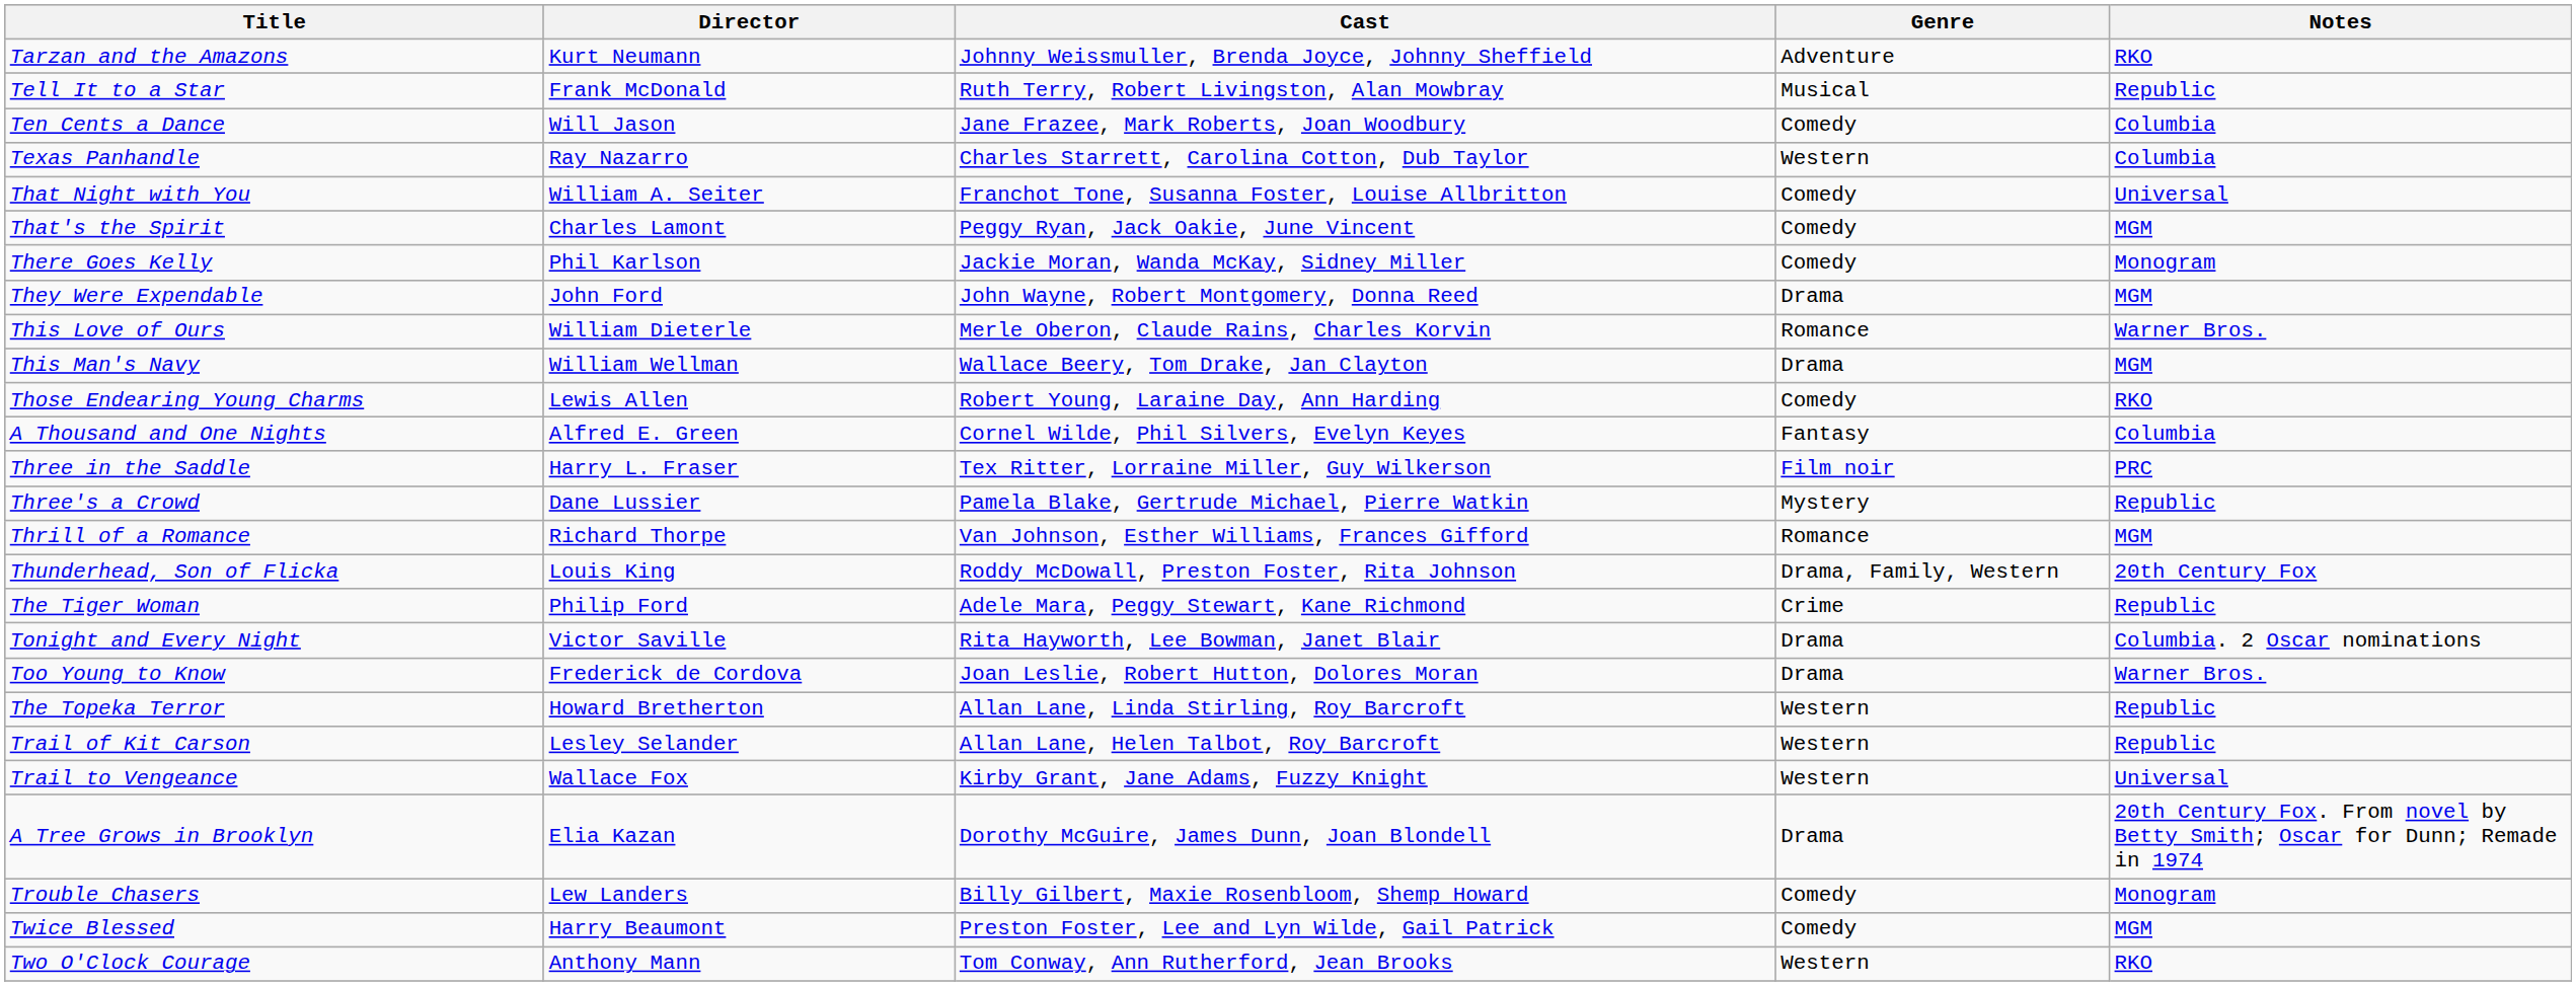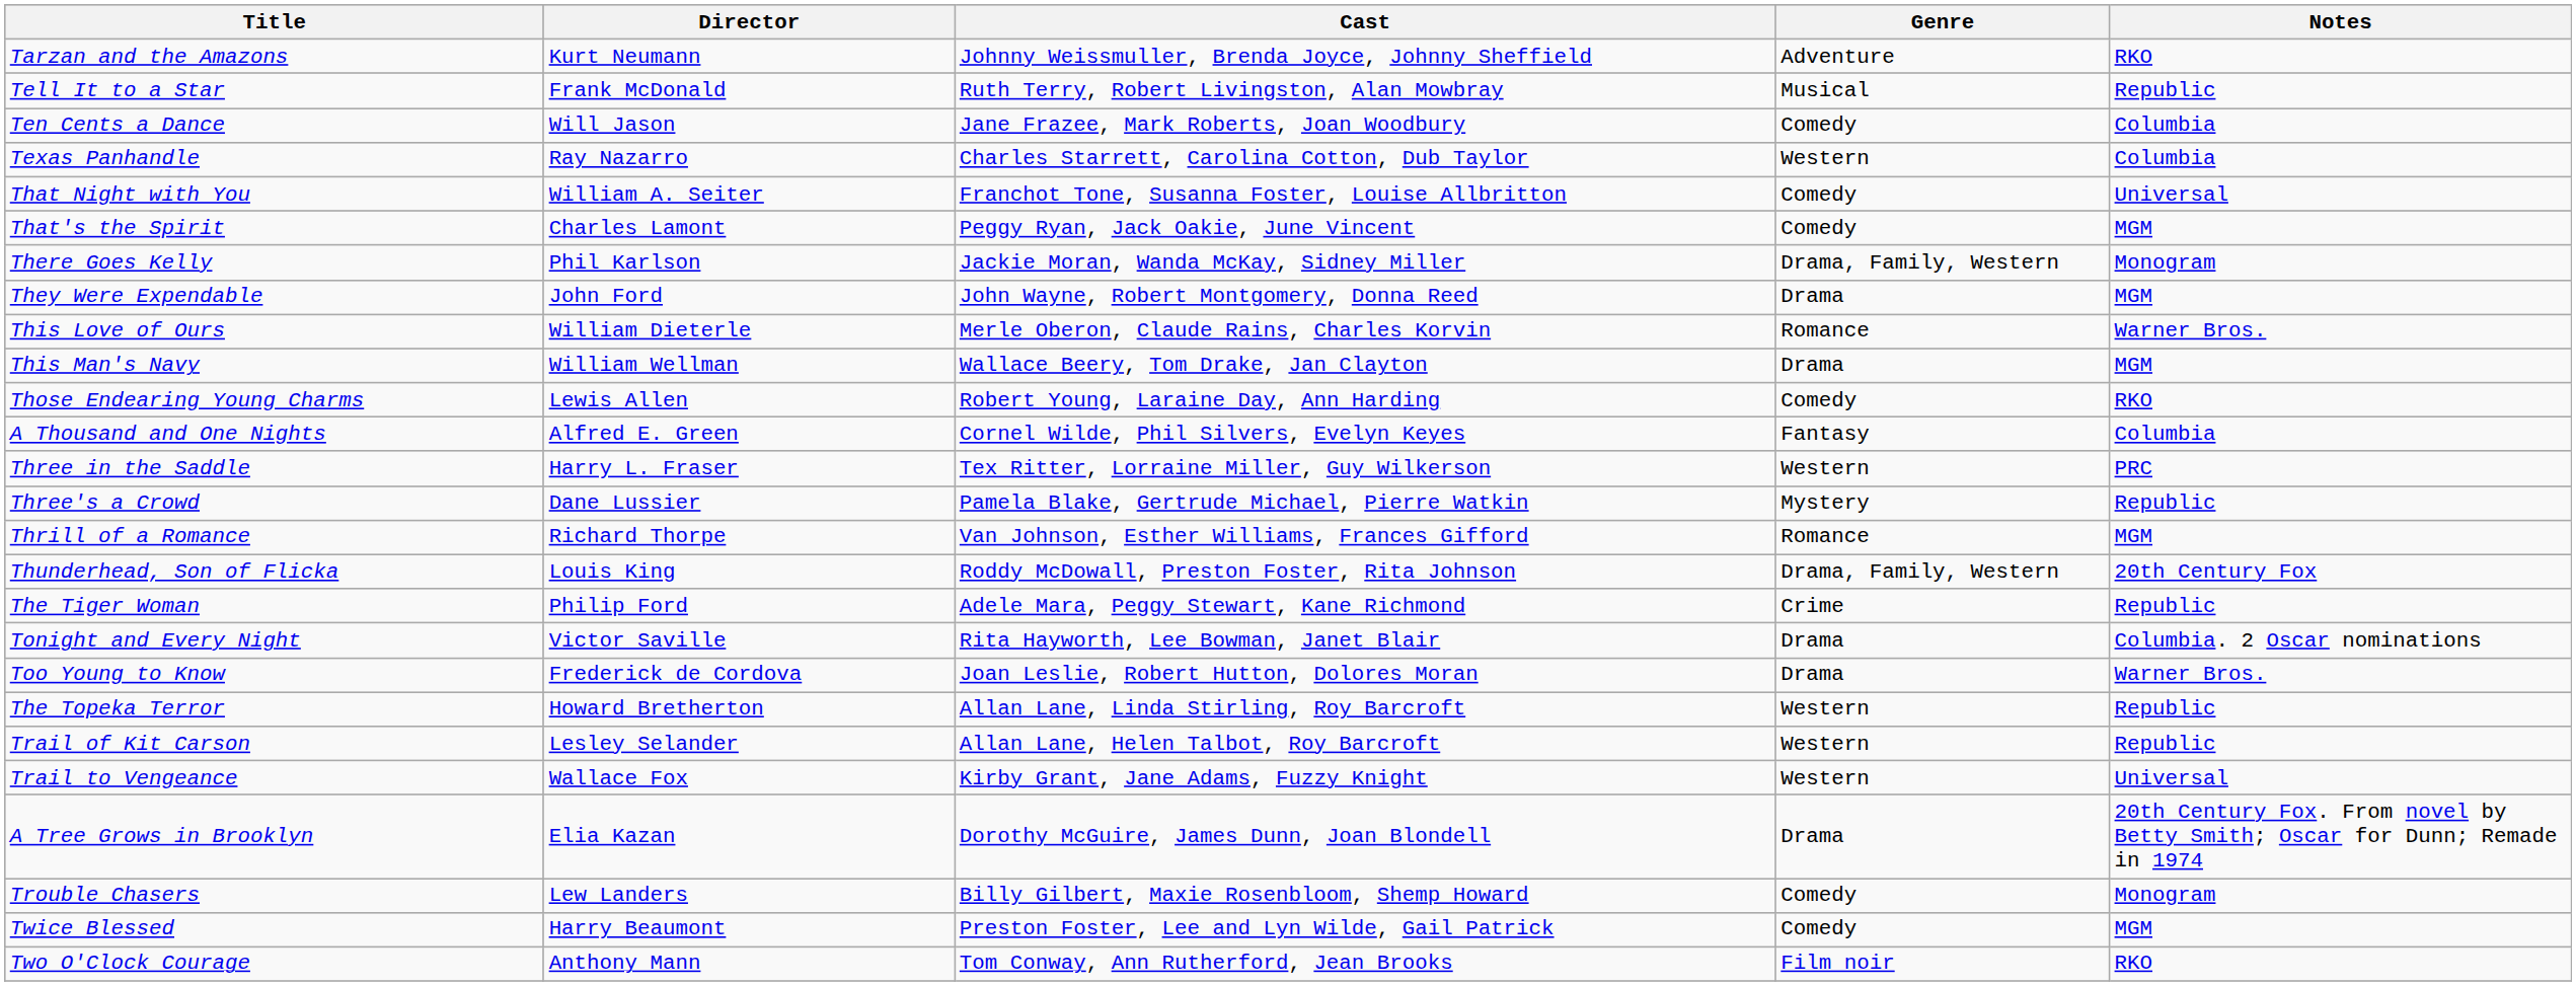There Goes Kelly | Genre: Comedy -> Drama, Family, Western
Three in the Saddle | Genre: Film noir -> Western
Two O'Clock Courage | Genre: Western -> Film noir
